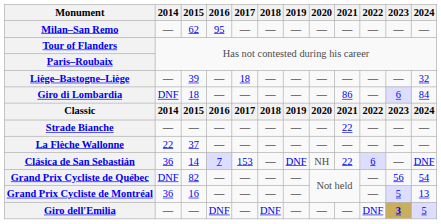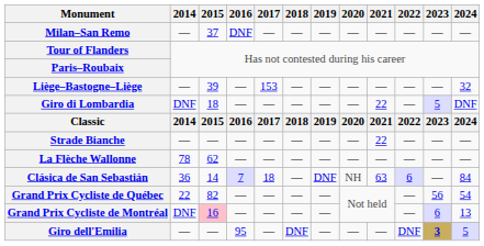Milan–San Remo | 2015: 62 -> 37
Milan–San Remo | 2016: 95 -> DNF
Liège–Bastogne–Liège | 2017: 18 -> 153
Giro di Lombardia | 2021: 86 -> 22
Giro di Lombardia | 2023: 6 -> 5
Giro di Lombardia | 2024: 84 -> DNF
La Flèche Wallonne | 2014: 22 -> 78
La Flèche Wallonne | 2015: 37 -> 62
Clásica de San Sebastián | 2017: 153 -> 18
Clásica de San Sebastián | 2021: 22 -> 63
Clásica de San Sebastián | 2024: DNF -> 84
Grand Prix Cycliste de Québec | 2014: DNF -> 22
Grand Prix Cycliste de Montréal | 2014: 36 -> DNF
Grand Prix Cycliste de Montréal | 2015: no background -> pink background
Grand Prix Cycliste de Montréal | 2023: 5 -> 6
Giro dell'Emilia | 2016: DNF -> 95
